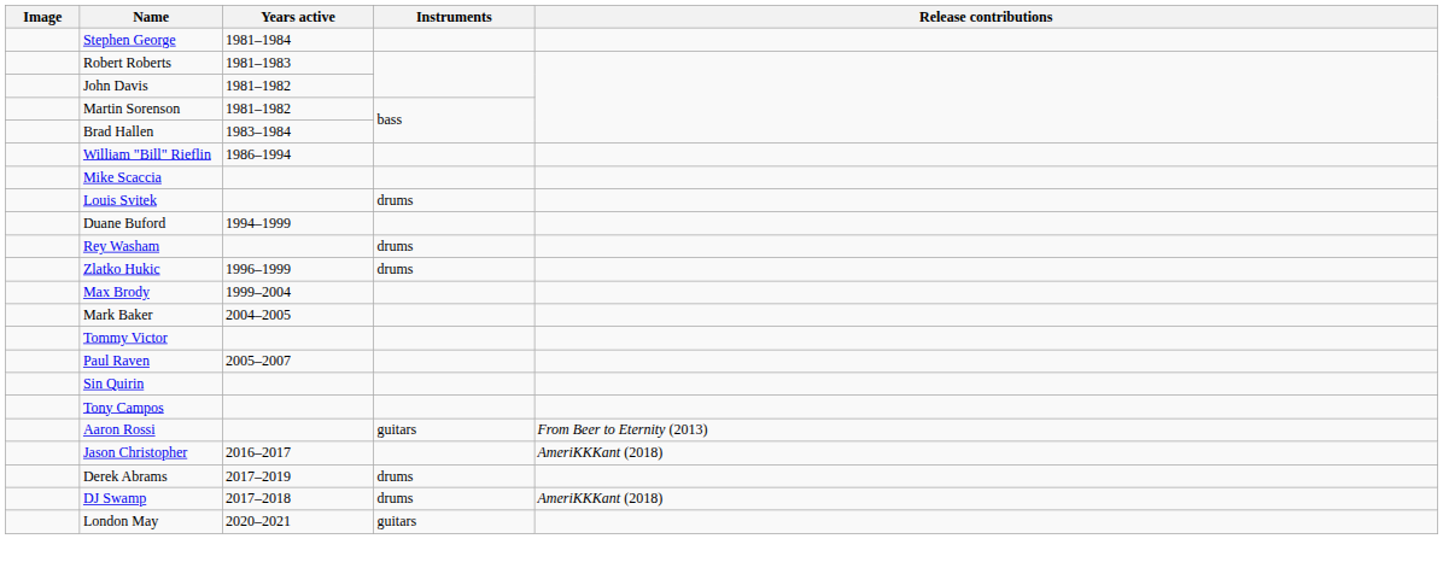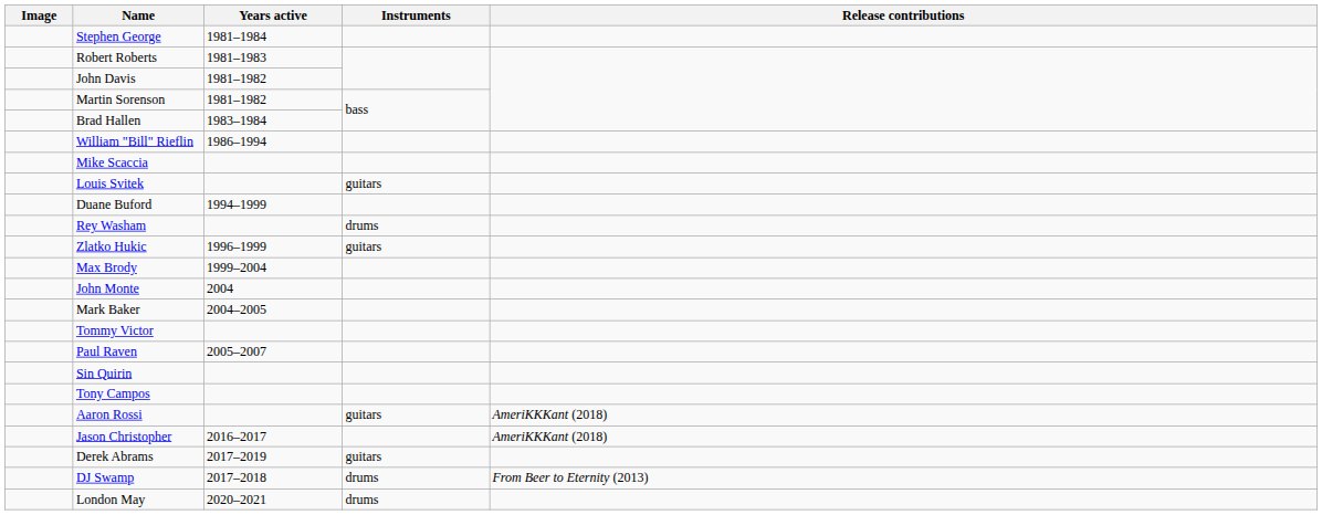Louis Svitek | Instruments: drums -> guitars
Zlatko Hukic | Instruments: drums -> guitars
+ row: John Monte | 2004
Aaron Rossi | Release contributions: From Beer to Eternity (2013) -> AmeriKKKant (2018)
Derek Abrams | Instruments: drums -> guitars
DJ Swamp | Release contributions: AmeriKKKant (2018) -> From Beer to Eternity (2013)
London May | Instruments: guitars -> drums
